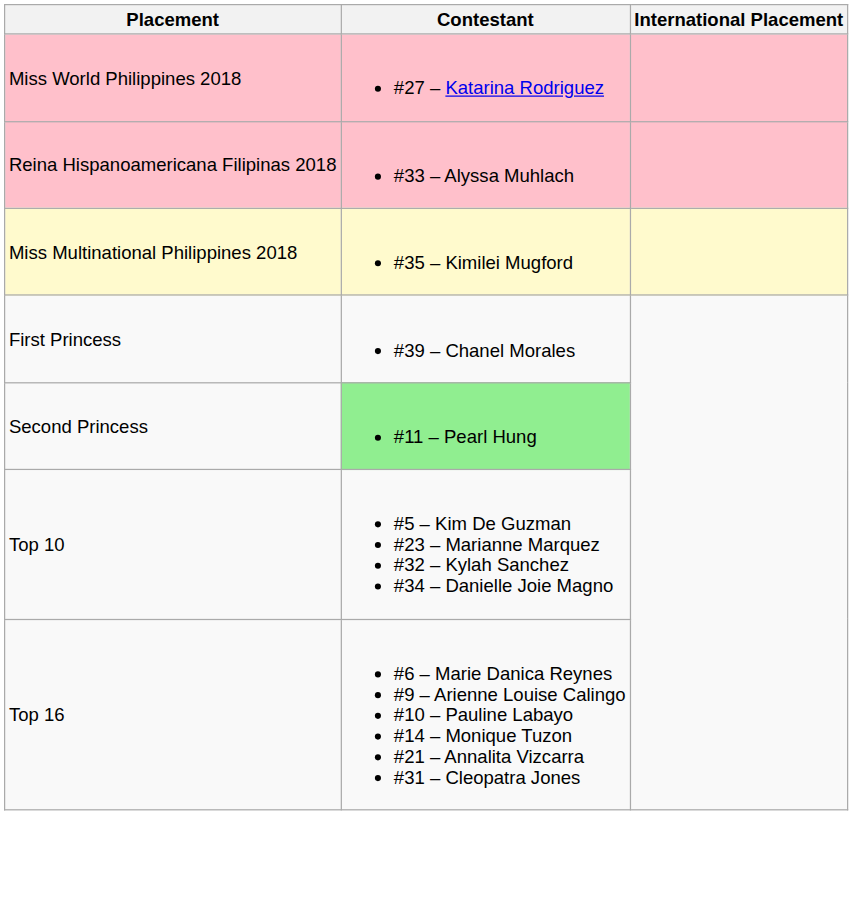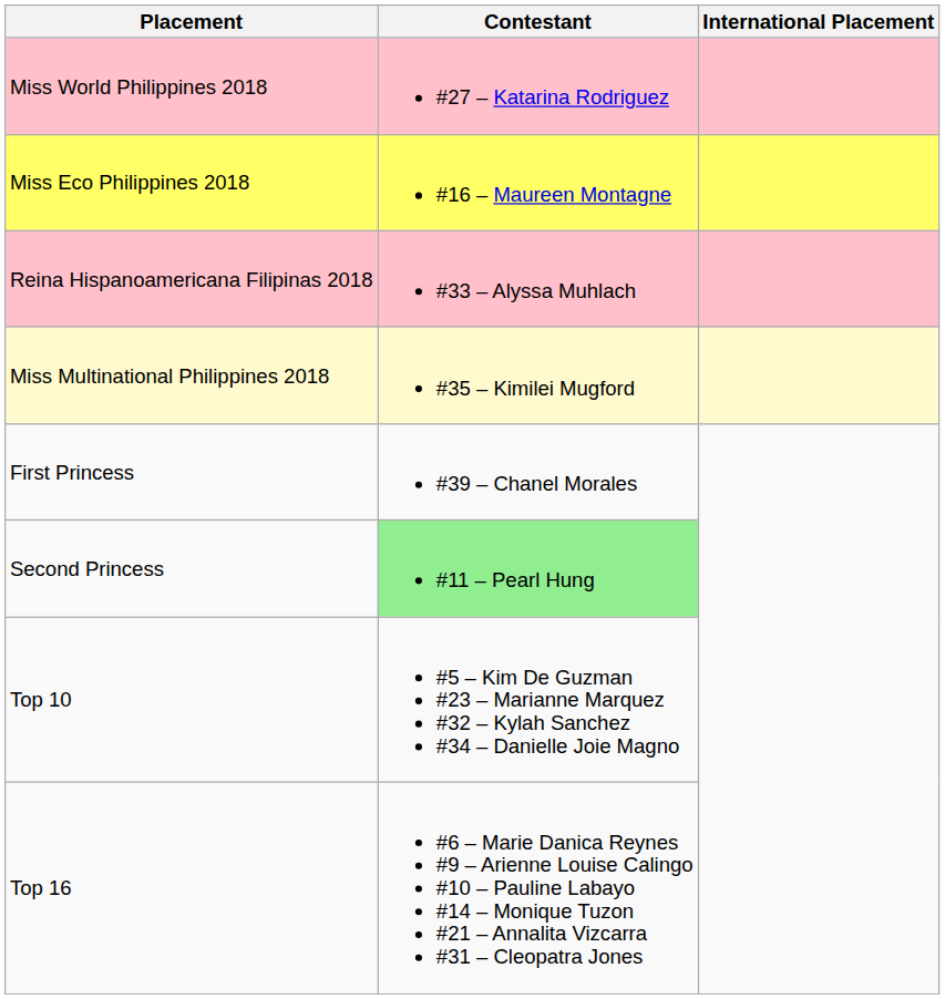+ row: Miss Eco Philippines 2018 | #16 – Maureen Montagne
